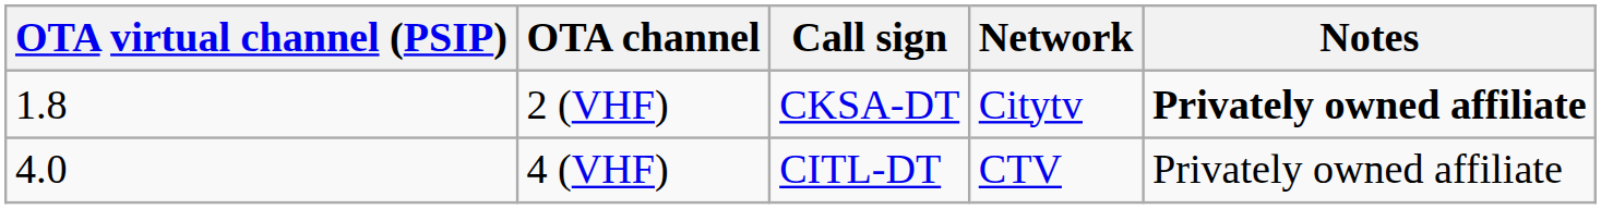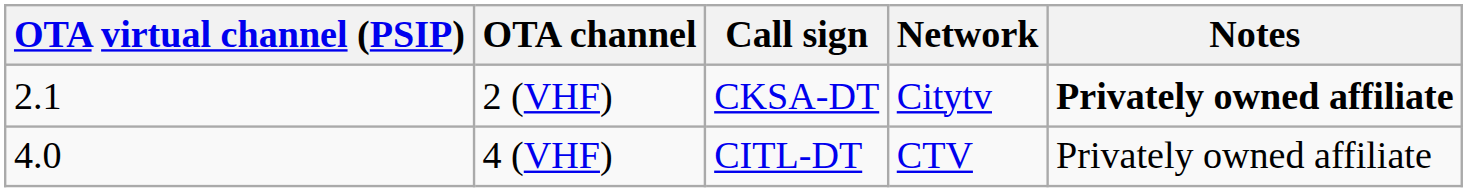2 (VHF) | OTA virtual channel (PSIP): 1.8 -> 2.1
